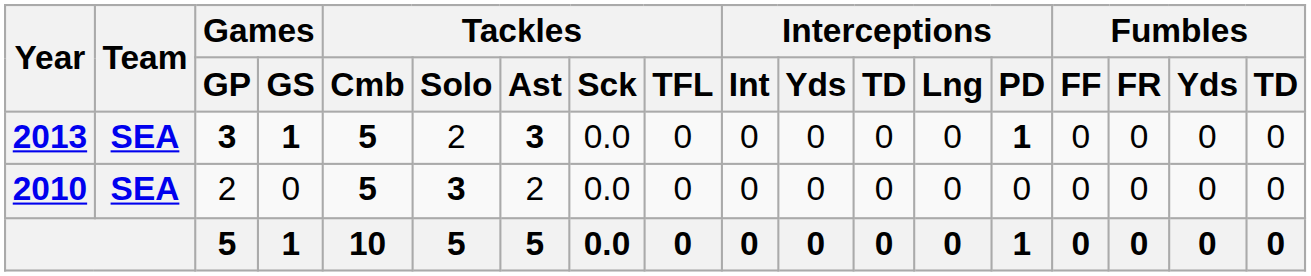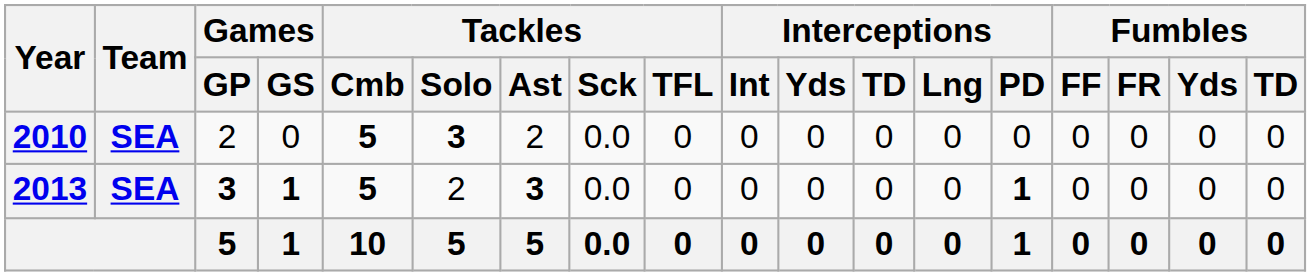rows swapped: 2010 <-> 2013
